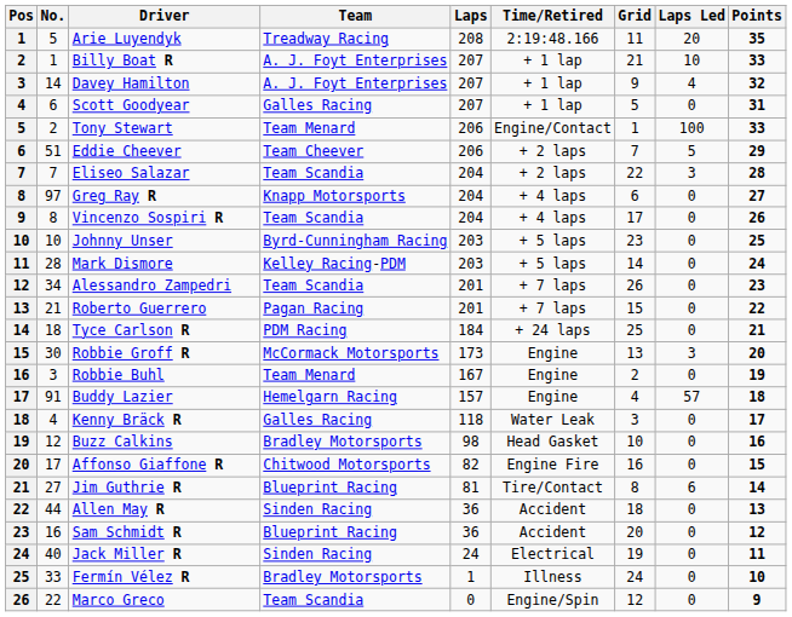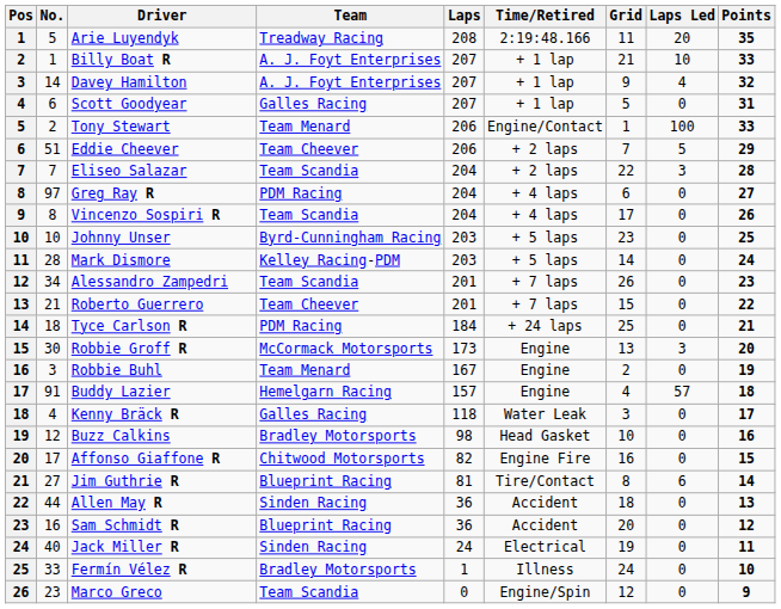Greg Ray R | Team: Knapp Motorsports -> PDM Racing
Roberto Guerrero | Team: Pagan Racing -> Team Cheever
Marco Greco | No.: 22 -> 23
